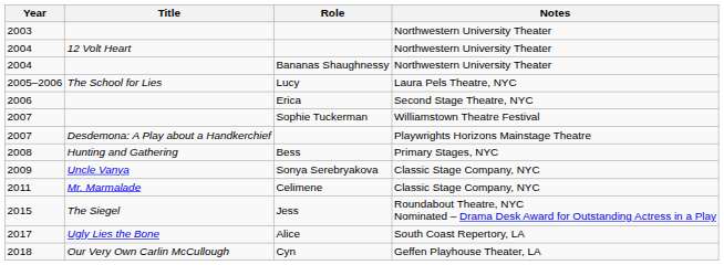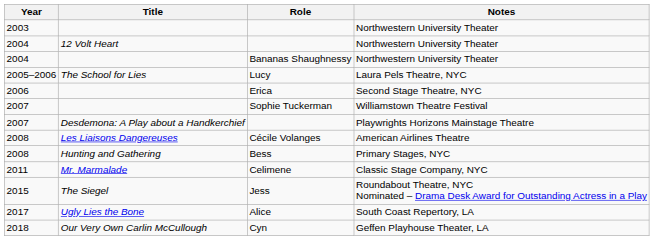+ row: 2008 | Les Liaisons Dangereuses | Cécile Volanges | American Airlines Theatre
- row: 2009 | Uncle Vanya | Sonya Serebryakova | Classic Stage Company, NYC
